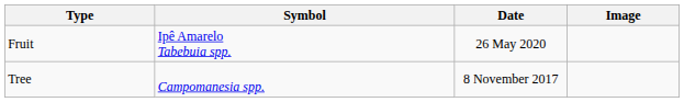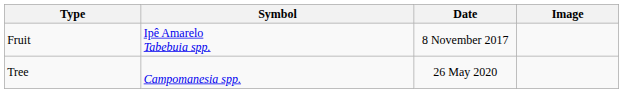Fruit | Date: 26 May 2020 -> 8 November 2017
Tree | Date: 8 November 2017 -> 26 May 2020
